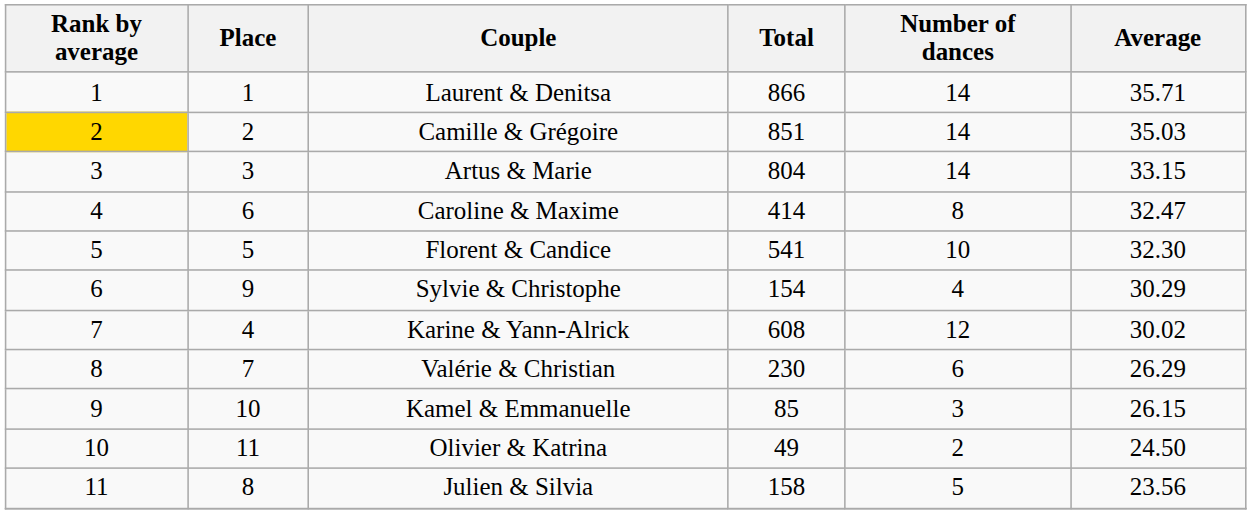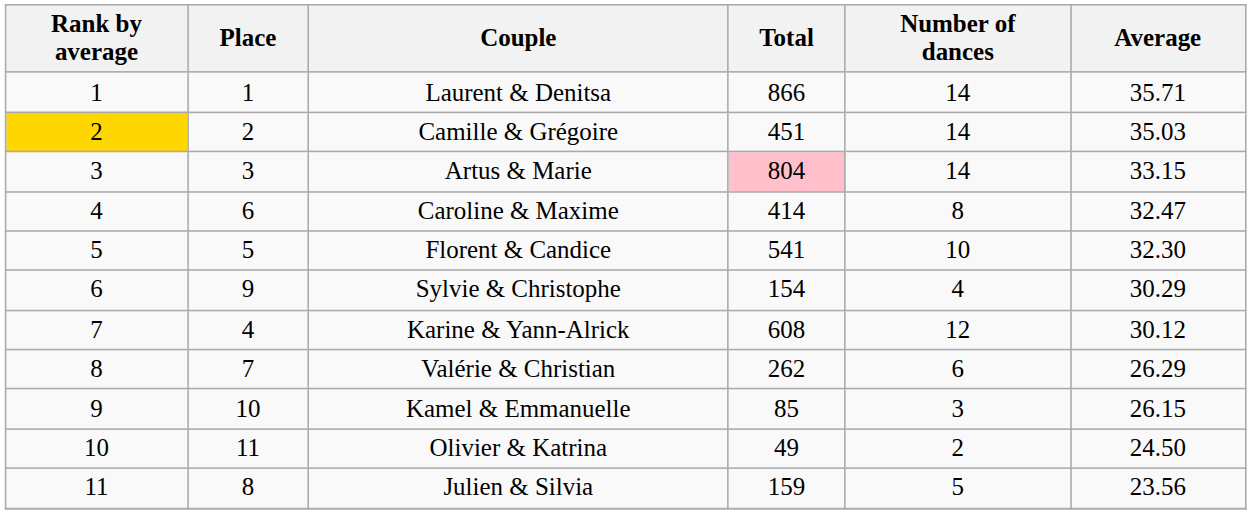Camille & Grégoire | Total: 851 -> 451
Artus & Marie | Total: no background -> pink background
Karine & Yann-Alrick | Average: 30.02 -> 30.12
Valérie & Christian | Total: 230 -> 262
Julien & Silvia | Total: 158 -> 159
